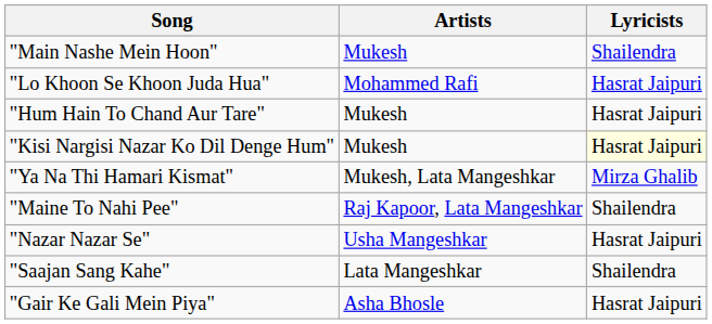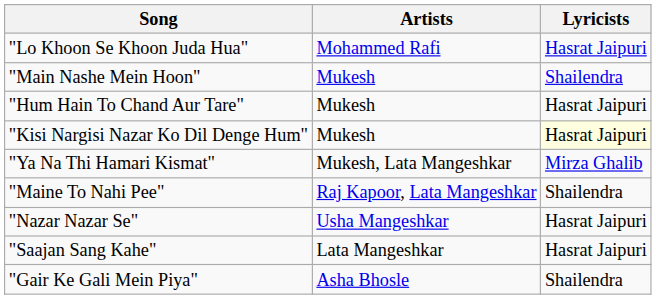rows swapped: "Main Nashe Mein Hoon" <-> "Lo Khoon Se Khoon Juda Hua"
"Saajan Sang Kahe" | Lyricists: Shailendra -> Hasrat Jaipuri
"Gair Ke Gali Mein Piya" | Lyricists: Hasrat Jaipuri -> Shailendra
